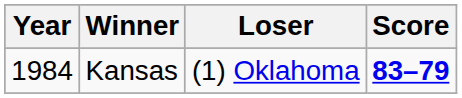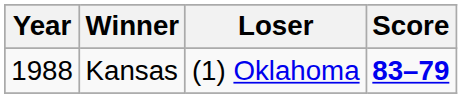Kansas | Year: 1984 -> 1988
